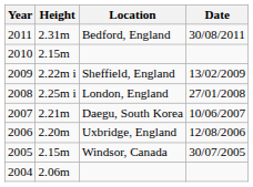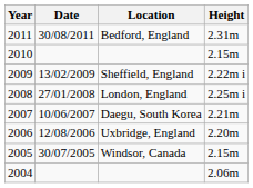columns swapped: Height <-> Date
